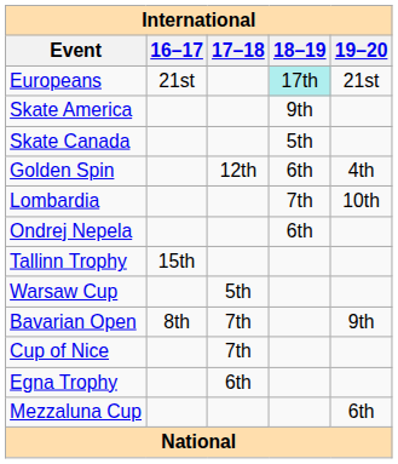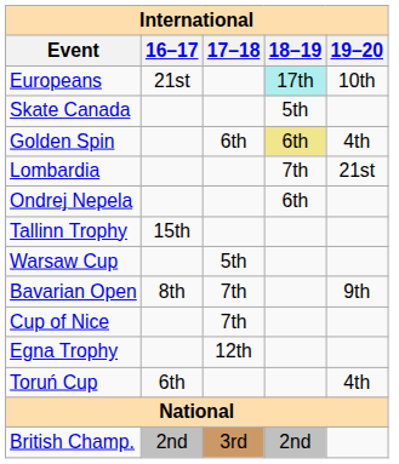Europeans | 19–20: 21st -> 10th
- row: Skate America | 9th
Golden Spin | 17–18: 12th -> 6th
Golden Spin | 18–19: no background -> khaki background
Lombardia | 19–20: 10th -> 21st
Egna Trophy | 17–18: 6th -> 12th
- row: Mezzaluna Cup | 6th
+ row: Toruń Cup | 6th | 4th
+ row: British Champ. | 2nd | 3rd | 2nd
